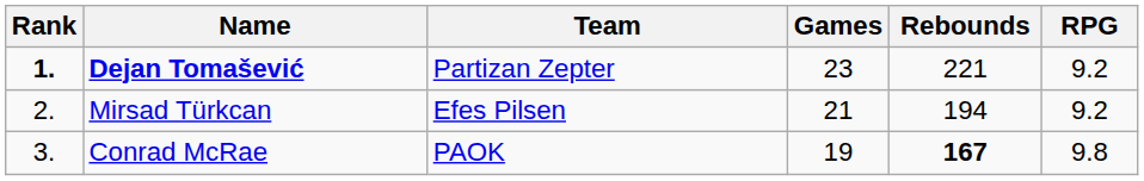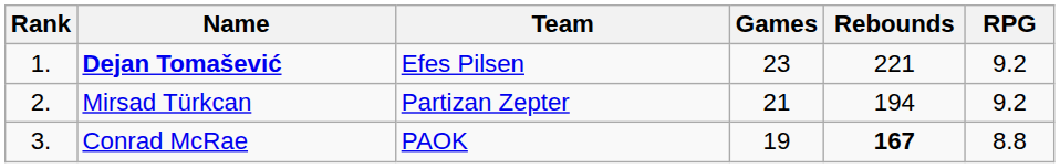Dejan Tomašević | Rank: bold -> normal
Dejan Tomašević | Team: Partizan Zepter -> Efes Pilsen
Mirsad Türkcan | Team: Efes Pilsen -> Partizan Zepter
Conrad McRae | RPG: 9.8 -> 8.8
